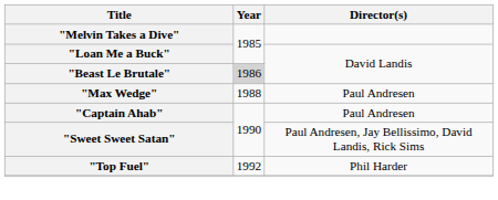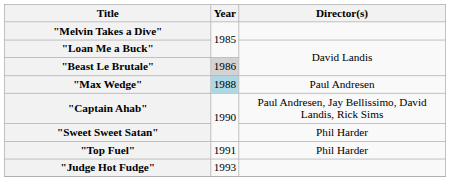"Max Wedge" | Year: no background -> lightblue background
"Captain Ahab" | Director(s): Paul Andresen -> Paul Andresen, Jay Bellissimo, David Landis, Rick Sims
"Sweet Sweet Satan" | Director(s): Paul Andresen, Jay Bellissimo, David Landis, Rick Sims -> Phil Harder
"Top Fuel" | Year: 1992 -> 1991
+ row: "Judge Hot Fudge" | 1993
